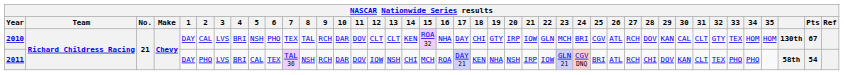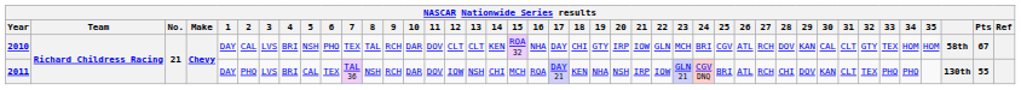2010 | column 40: 130th -> 58th
2011 | column 40: 58th -> 130th
2011 | Pts: 54 -> 55
